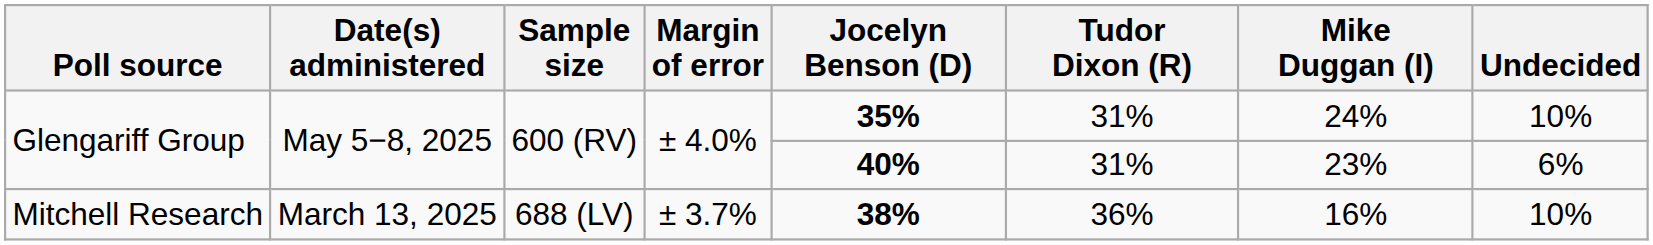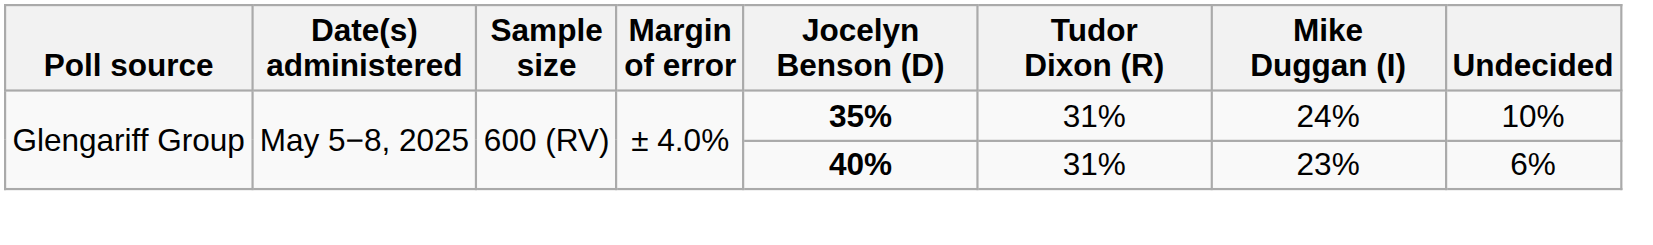- row: Mitchell Research | March 13, 2025 | 688 (LV) | ± 3.7% | 38% | 36% | 16% | 10%
